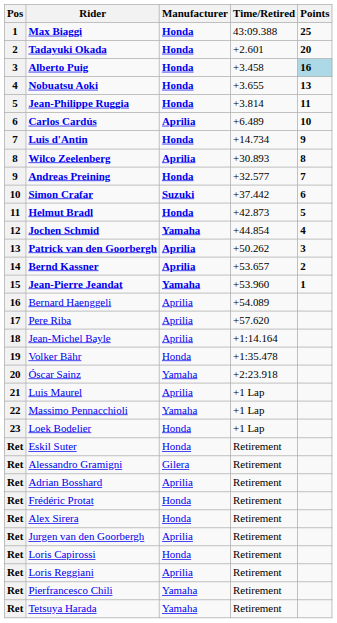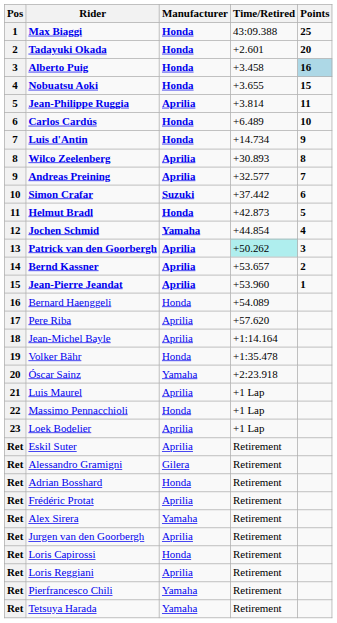Nobuatsu Aoki | Points: 13 -> 15
Jean-Philippe Ruggia | Manufacturer: Honda -> Aprilia
Carlos Cardús | Manufacturer: Aprilia -> Honda
Andreas Preining | Manufacturer: Honda -> Aprilia
Patrick van den Goorbergh | Time/Retired: no background -> paleturquoise background
Jean-Pierre Jeandat | Manufacturer: Yamaha -> Aprilia
Bernard Haenggeli | Manufacturer: Aprilia -> Honda
Massimo Pennacchioli | Manufacturer: Yamaha -> Honda
Loek Bodelier | Manufacturer: Honda -> Aprilia
Eskil Suter | Manufacturer: Honda -> Aprilia
Adrian Bosshard | Manufacturer: Aprilia -> Honda
Frédéric Protat | Manufacturer: Honda -> Aprilia
Alex Sirera | Manufacturer: Honda -> Yamaha
